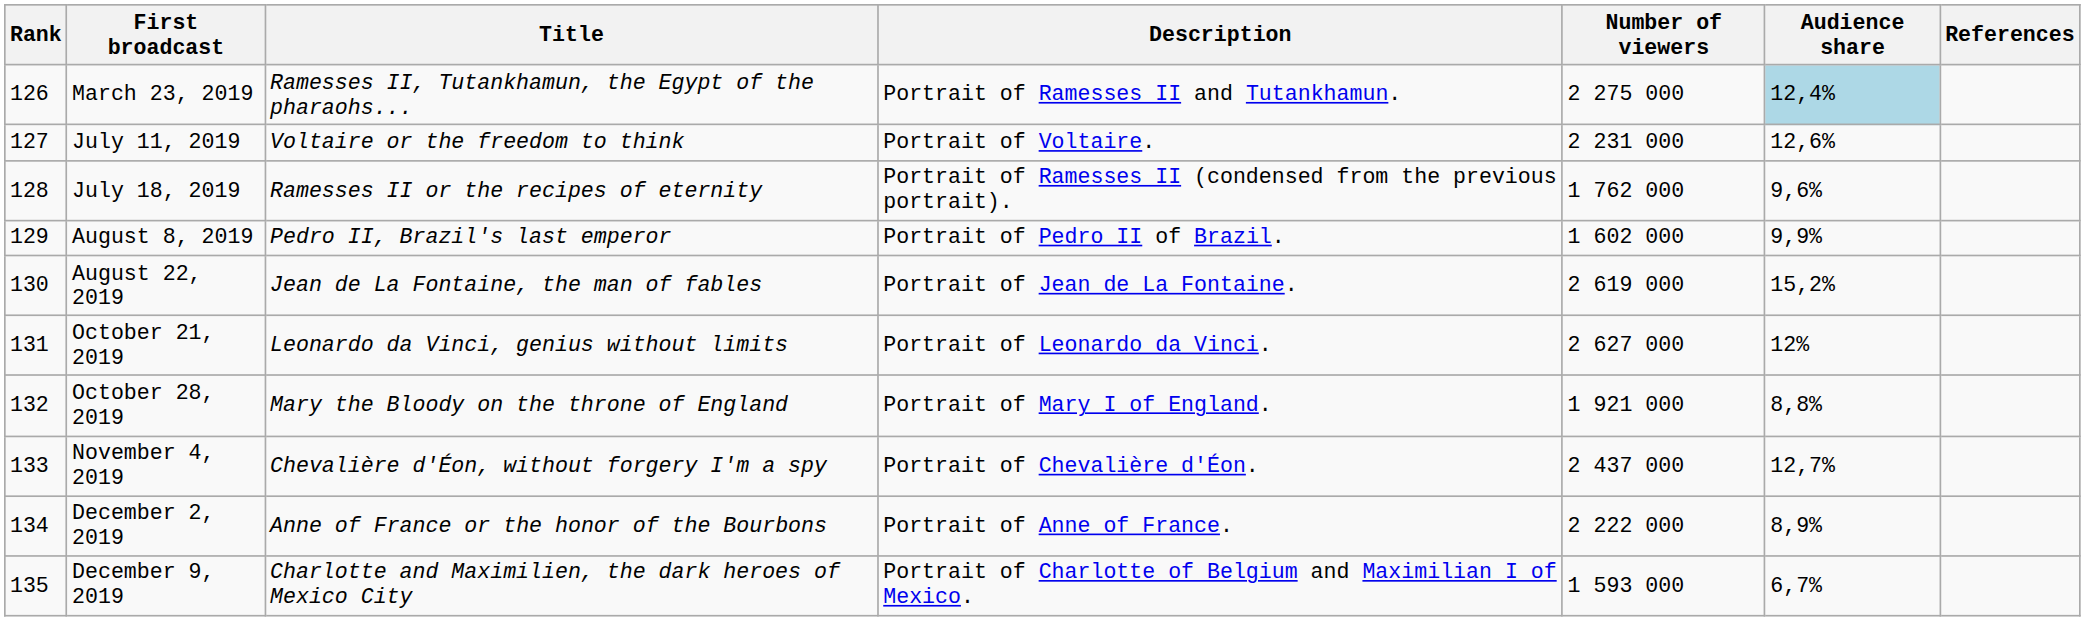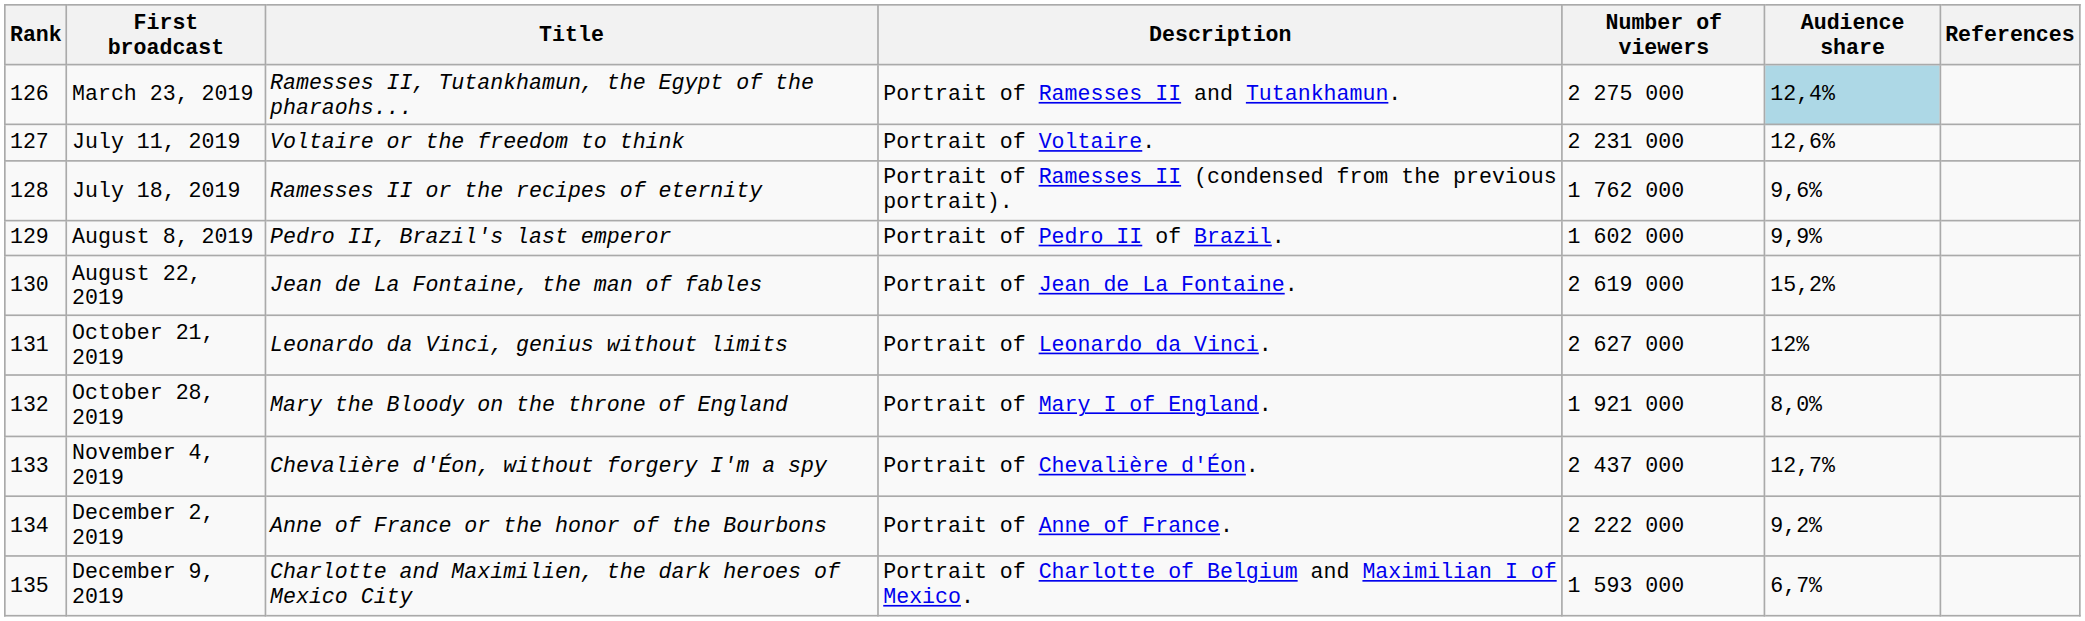October 28, 2019 | Audience share: 8,8% -> 8,0%
December 2, 2019 | Audience share: 8,9% -> 9,2%
